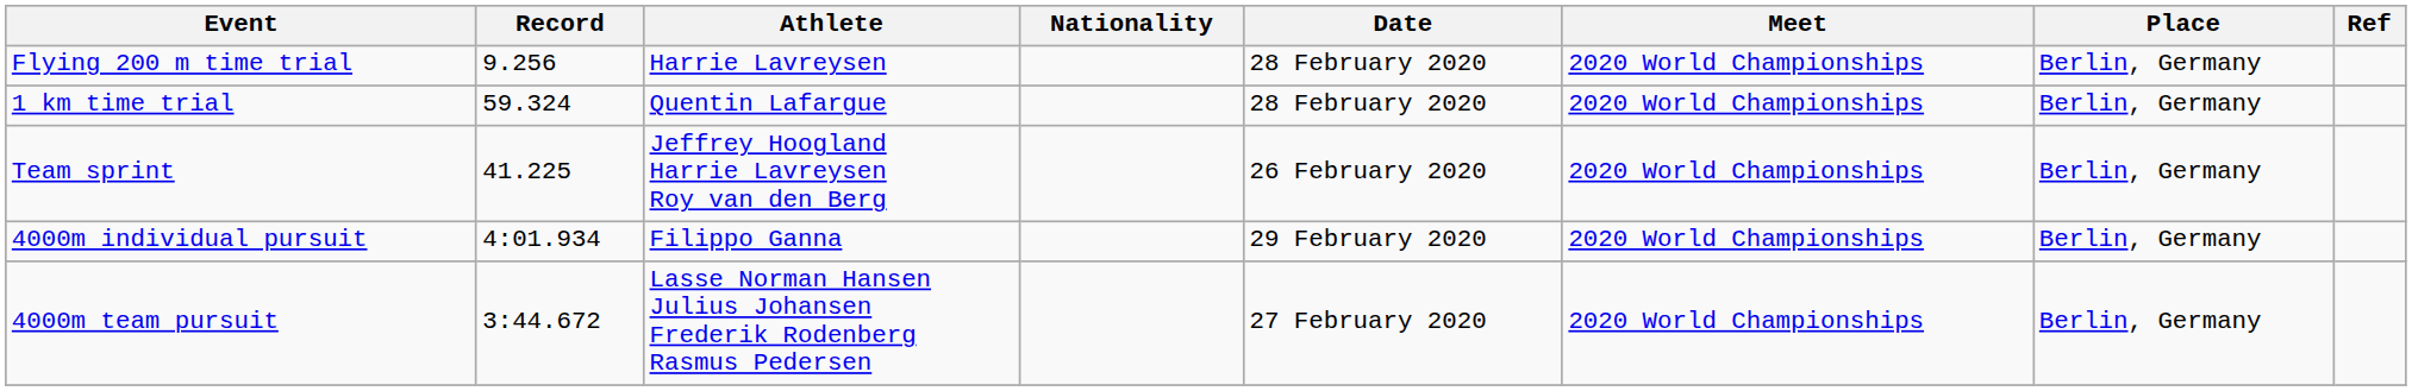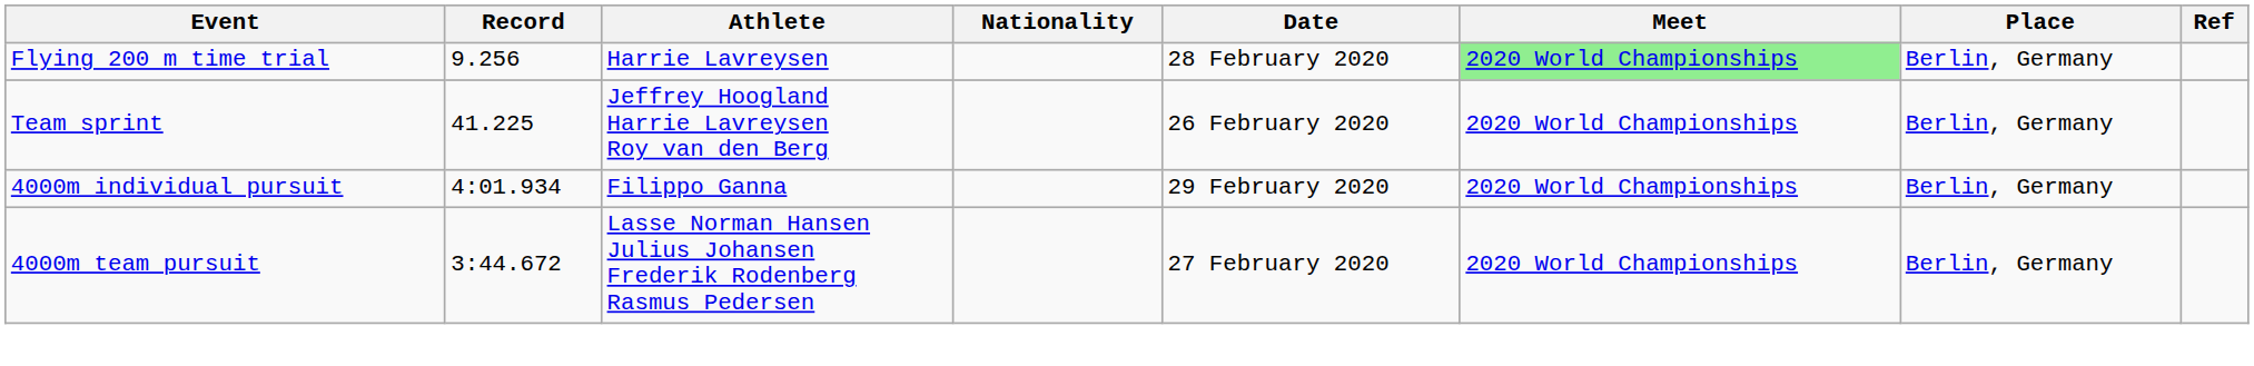Flying 200 m time trial | Meet: no background -> lightgreen background
- row: 1 km time trial | 59.324 | Quentin Lafargue | 28 February 2020 | 2020 World Championships | Berlin, Germany
